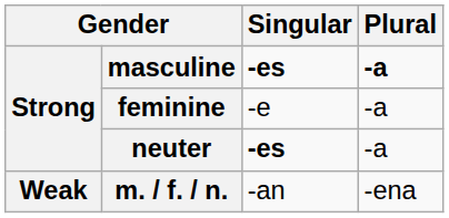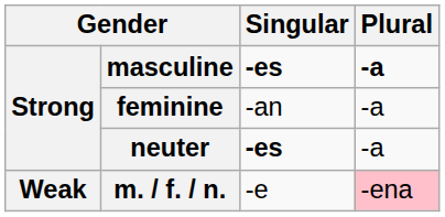feminine | Singular: -e -> -an
m. / f. / n. | Singular: -an -> -e
m. / f. / n. | Plural: no background -> pink background
